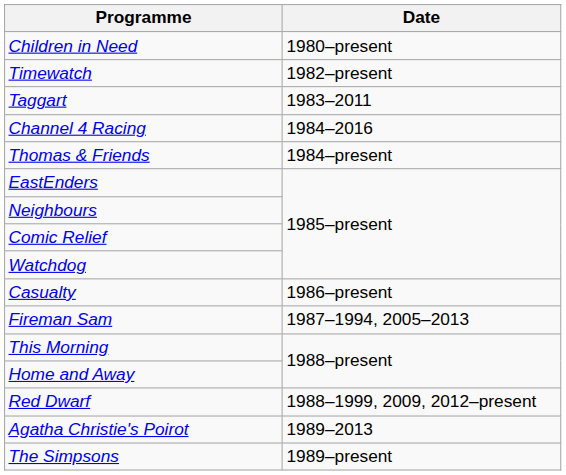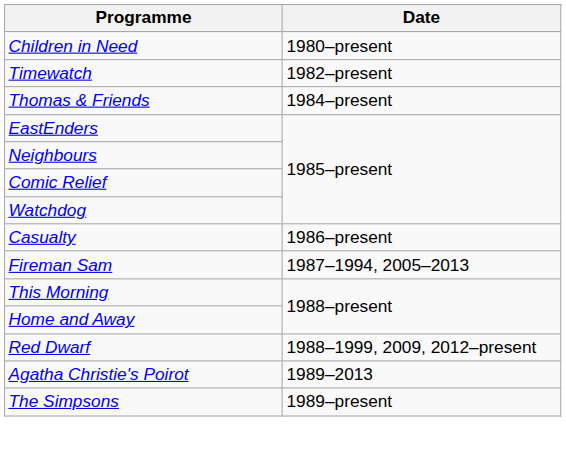- row: Taggart | 1983–2011
- row: Channel 4 Racing | 1984–2016
